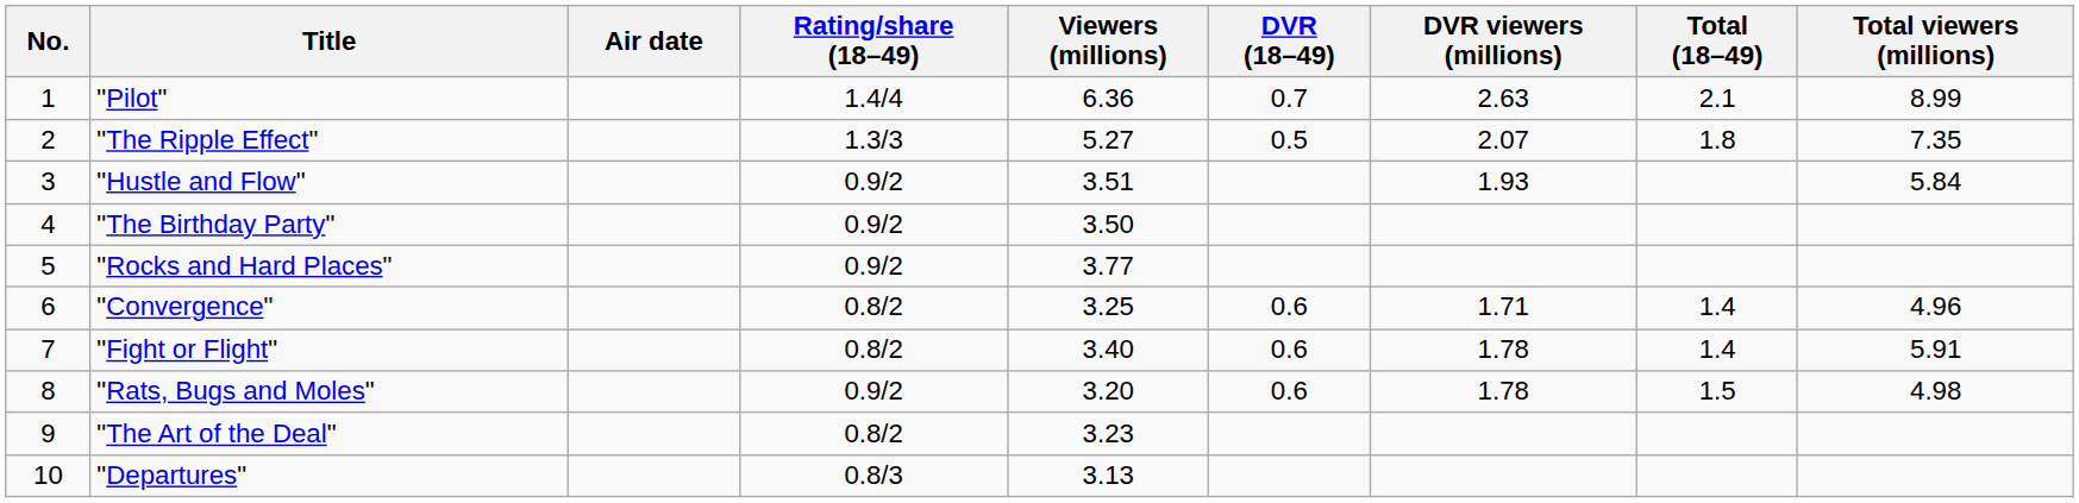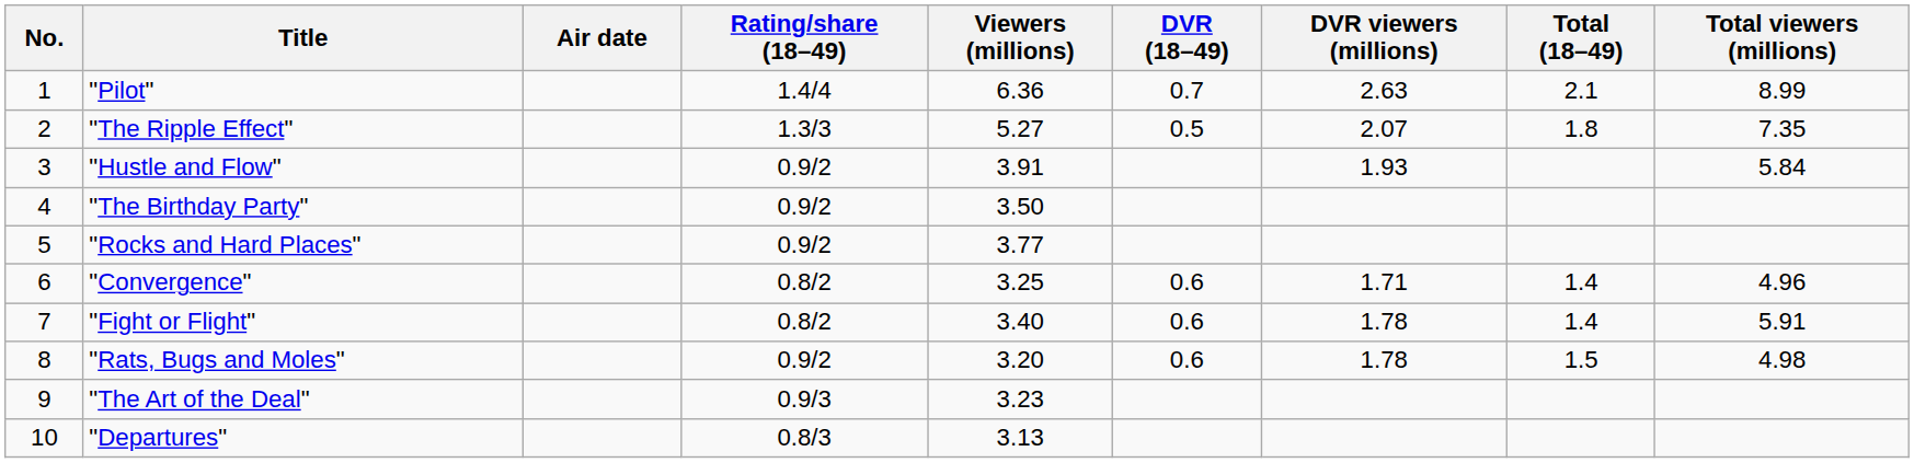"Hustle and Flow" | Viewers (millions): 3.51 -> 3.91
"The Art of the Deal" | Rating/share (18–49): 0.8/2 -> 0.9/3
